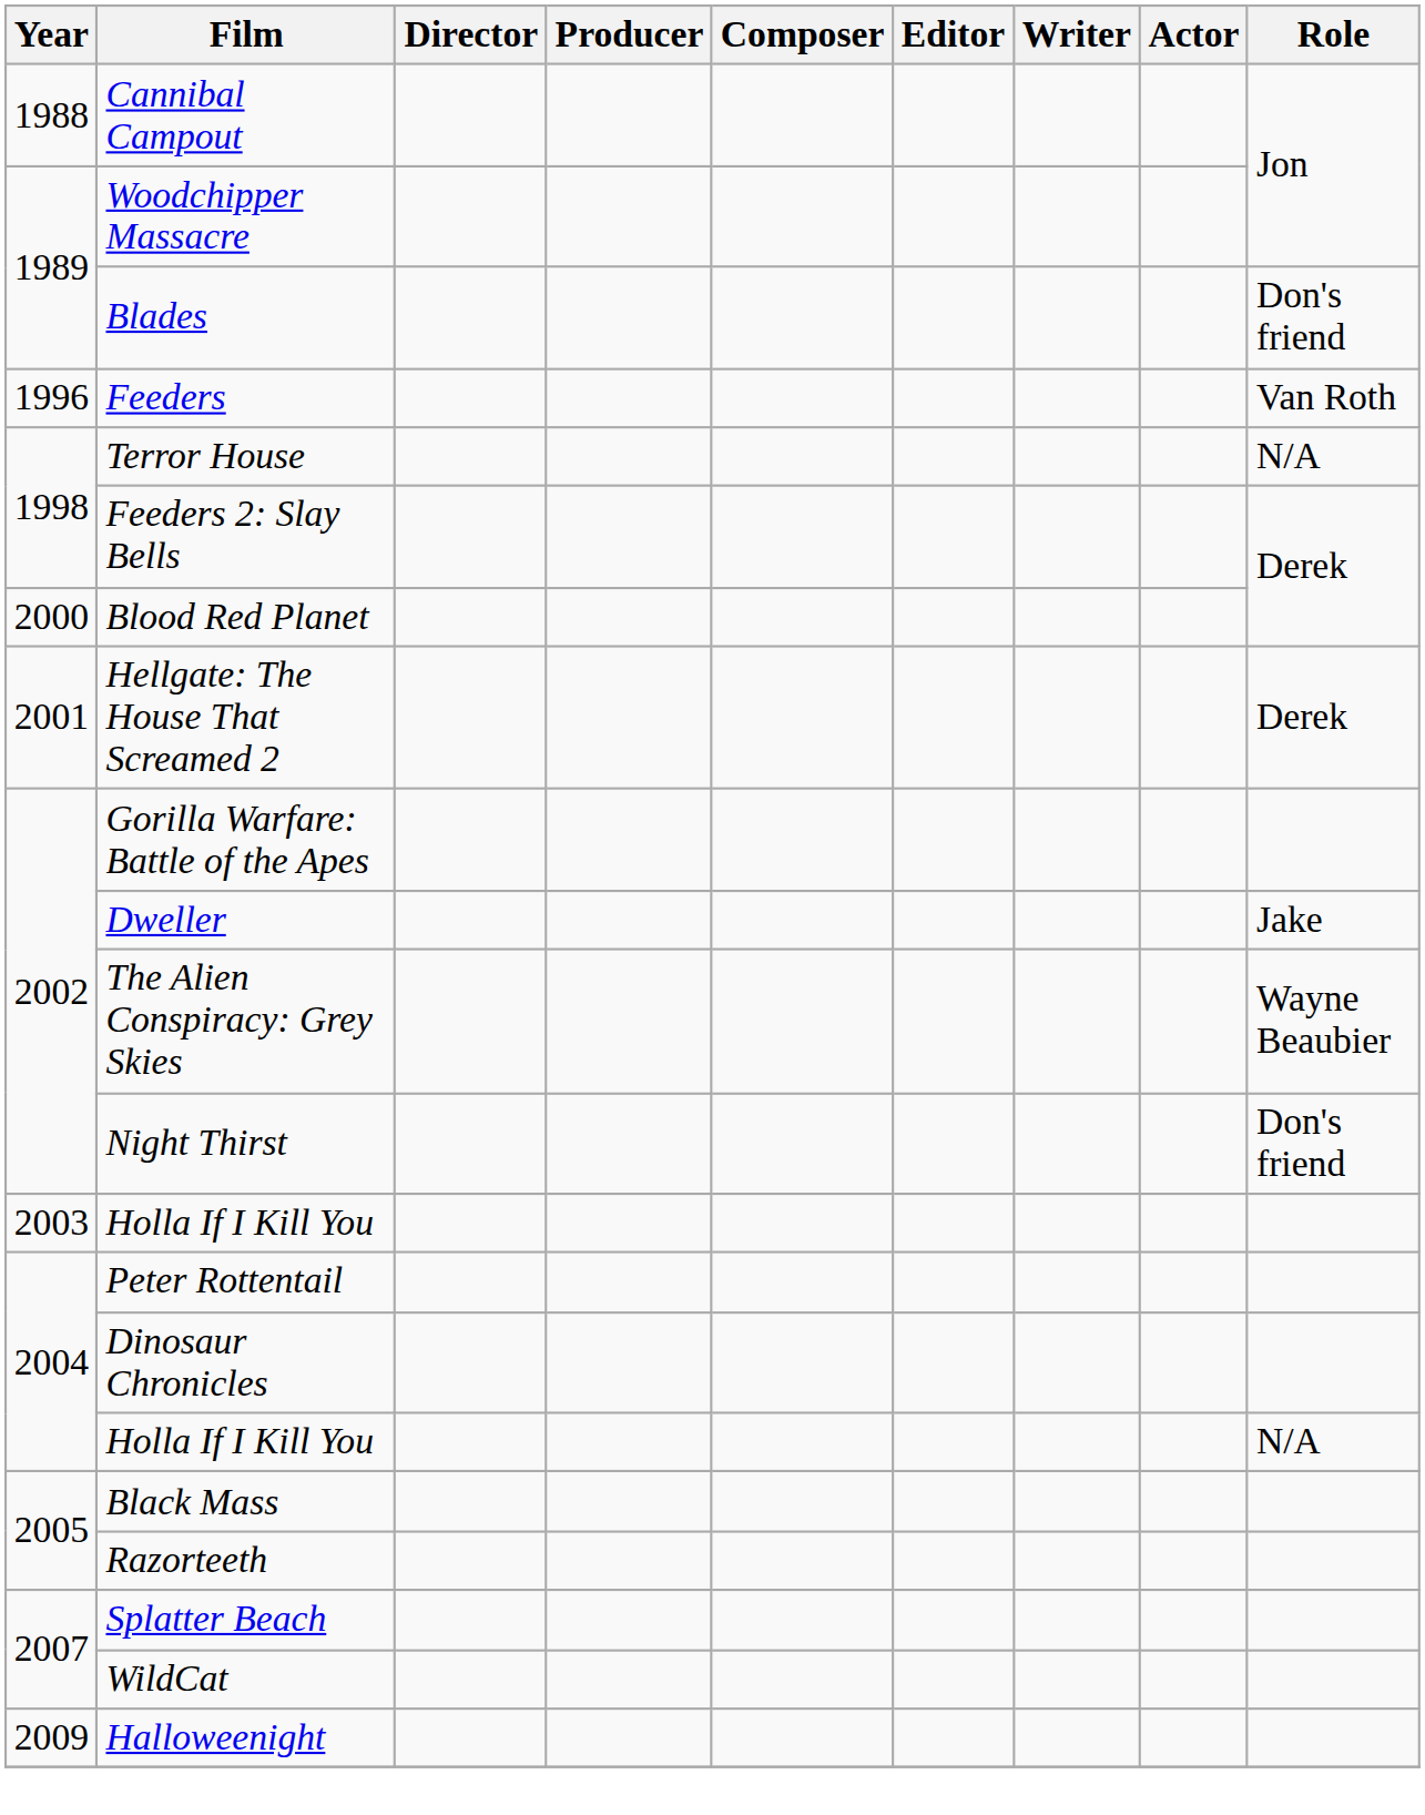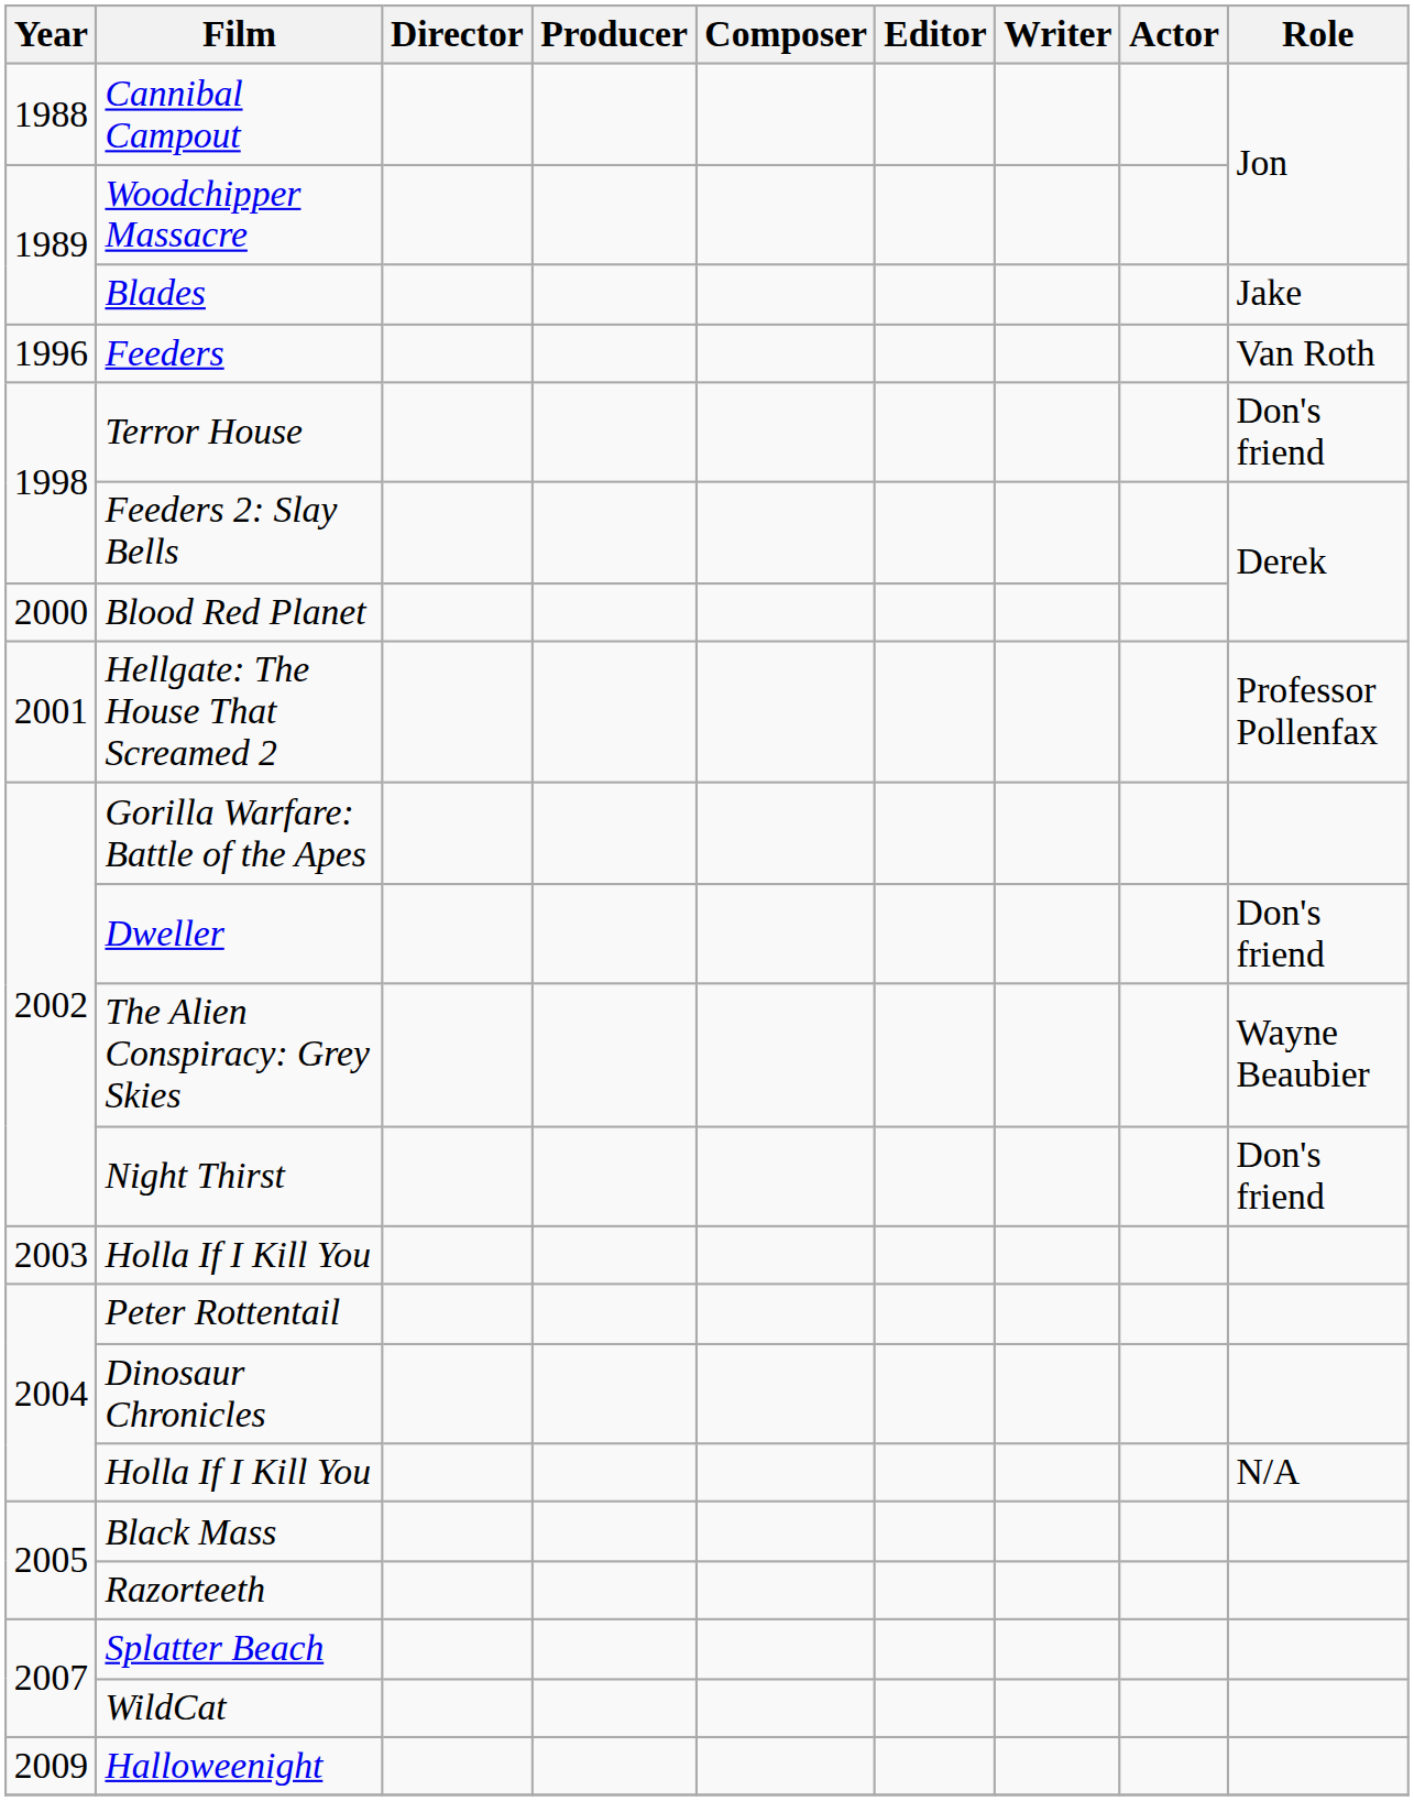Blades | Role: Don's friend -> Jake
Terror House | Role: N/A -> Don's friend
Hellgate: The House That Screamed 2 | Role: Derek -> Professor Pollenfax
Dweller | Role: Jake -> Don's friend
